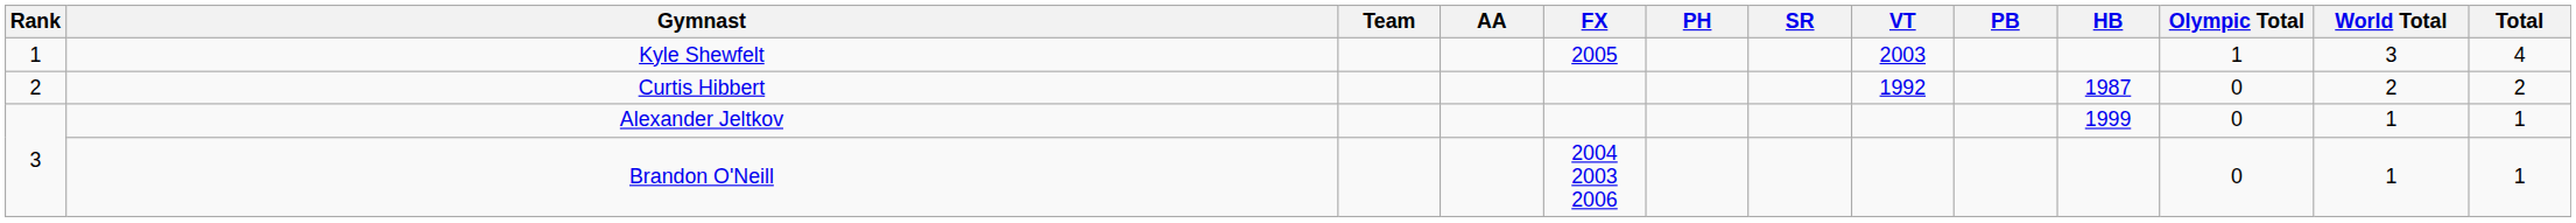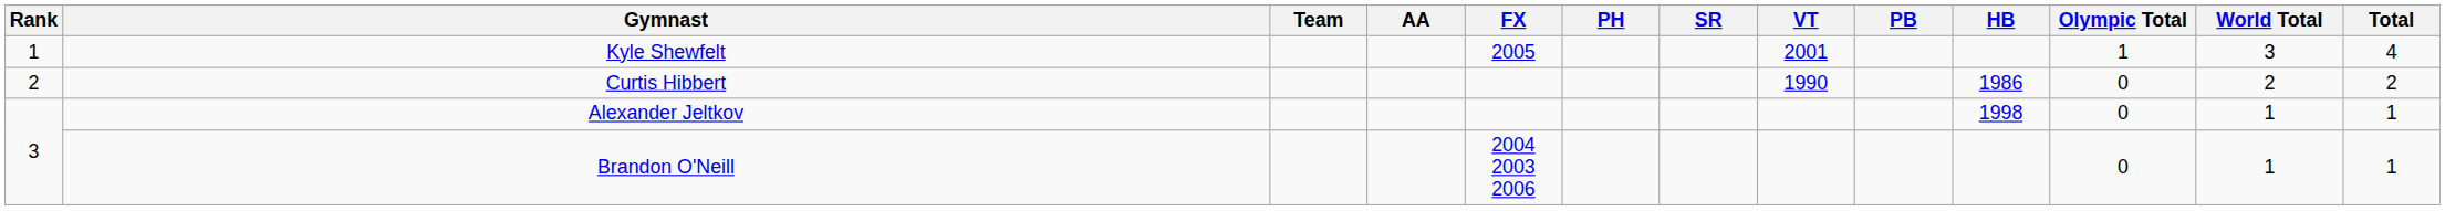Kyle Shewfelt | VT: 2003 -> 2001
Curtis Hibbert | VT: 1992 -> 1990
Curtis Hibbert | HB: 1987 -> 1986
Alexander Jeltkov | HB: 1999 -> 1998
